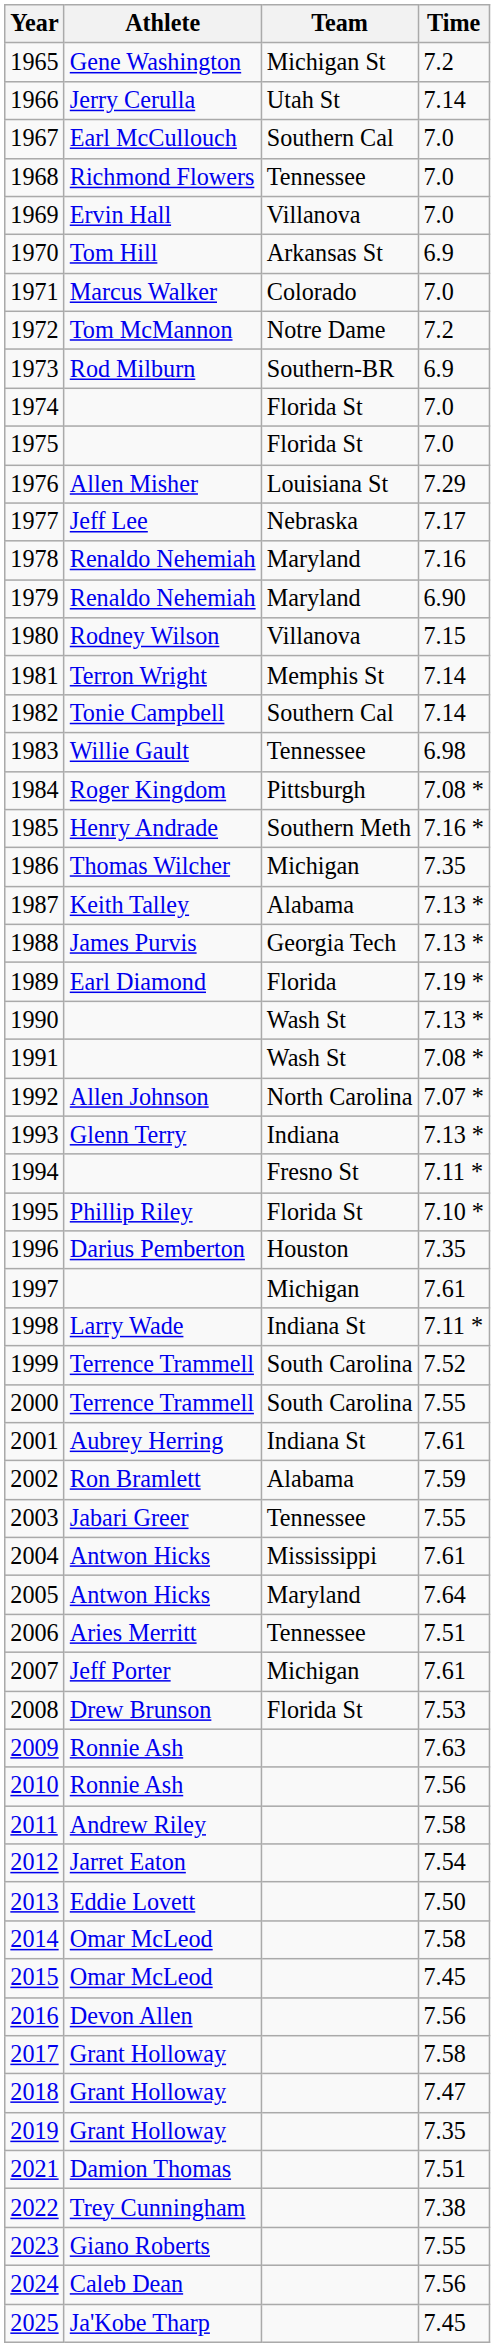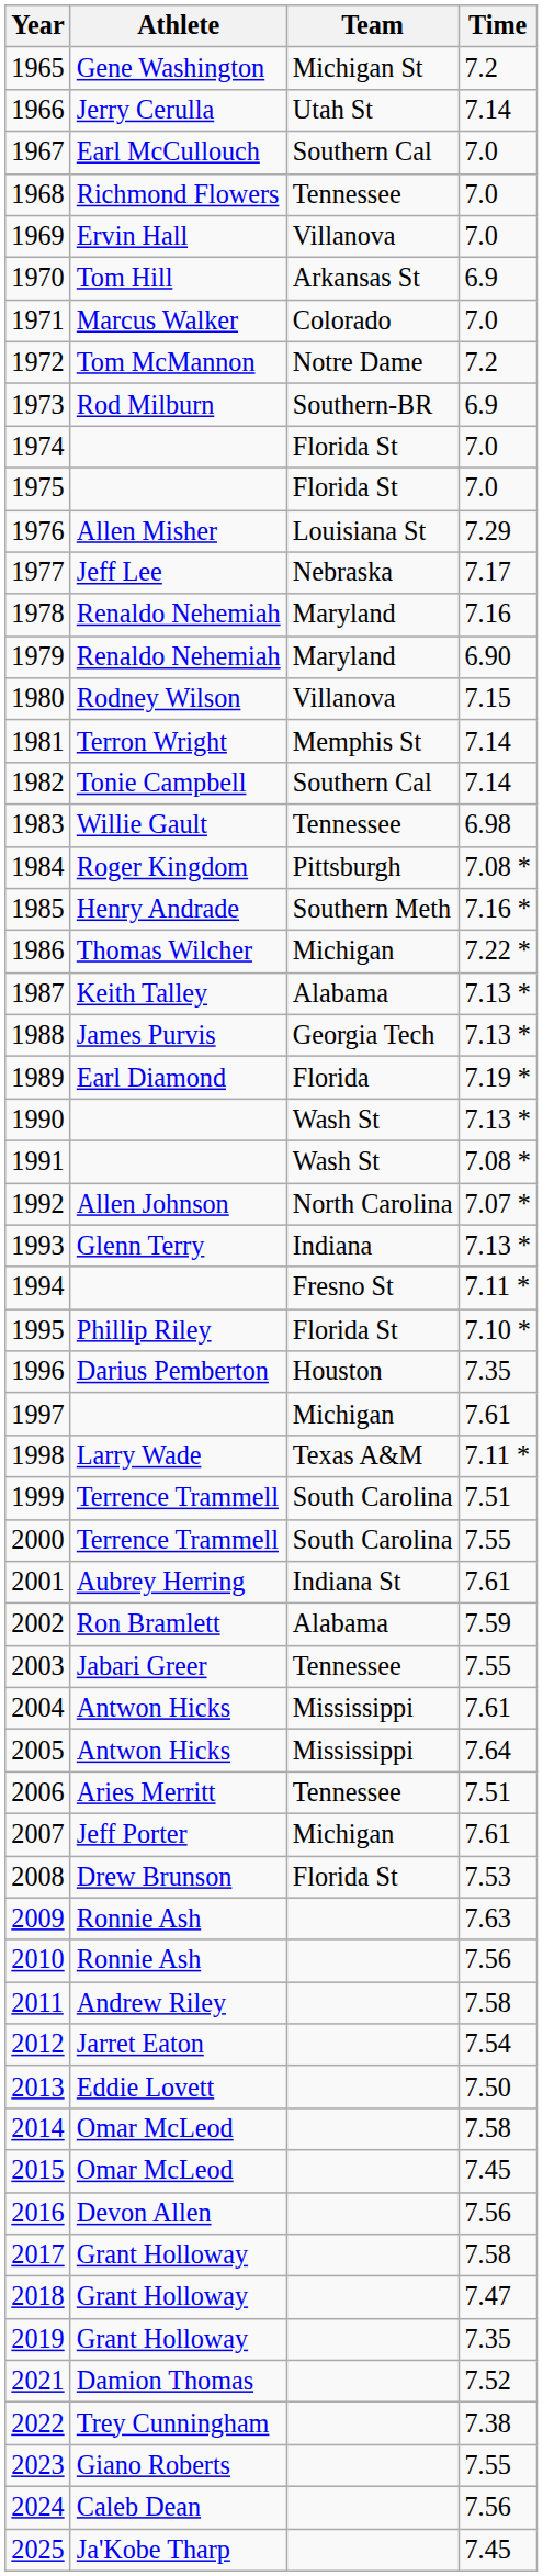1986 | Time: 7.35 -> 7.22 *
1998 | Team: Indiana St -> Texas A&M
1999 | Time: 7.52 -> 7.51
2005 | Team: Maryland -> Mississippi
2021 | Time: 7.51 -> 7.52
